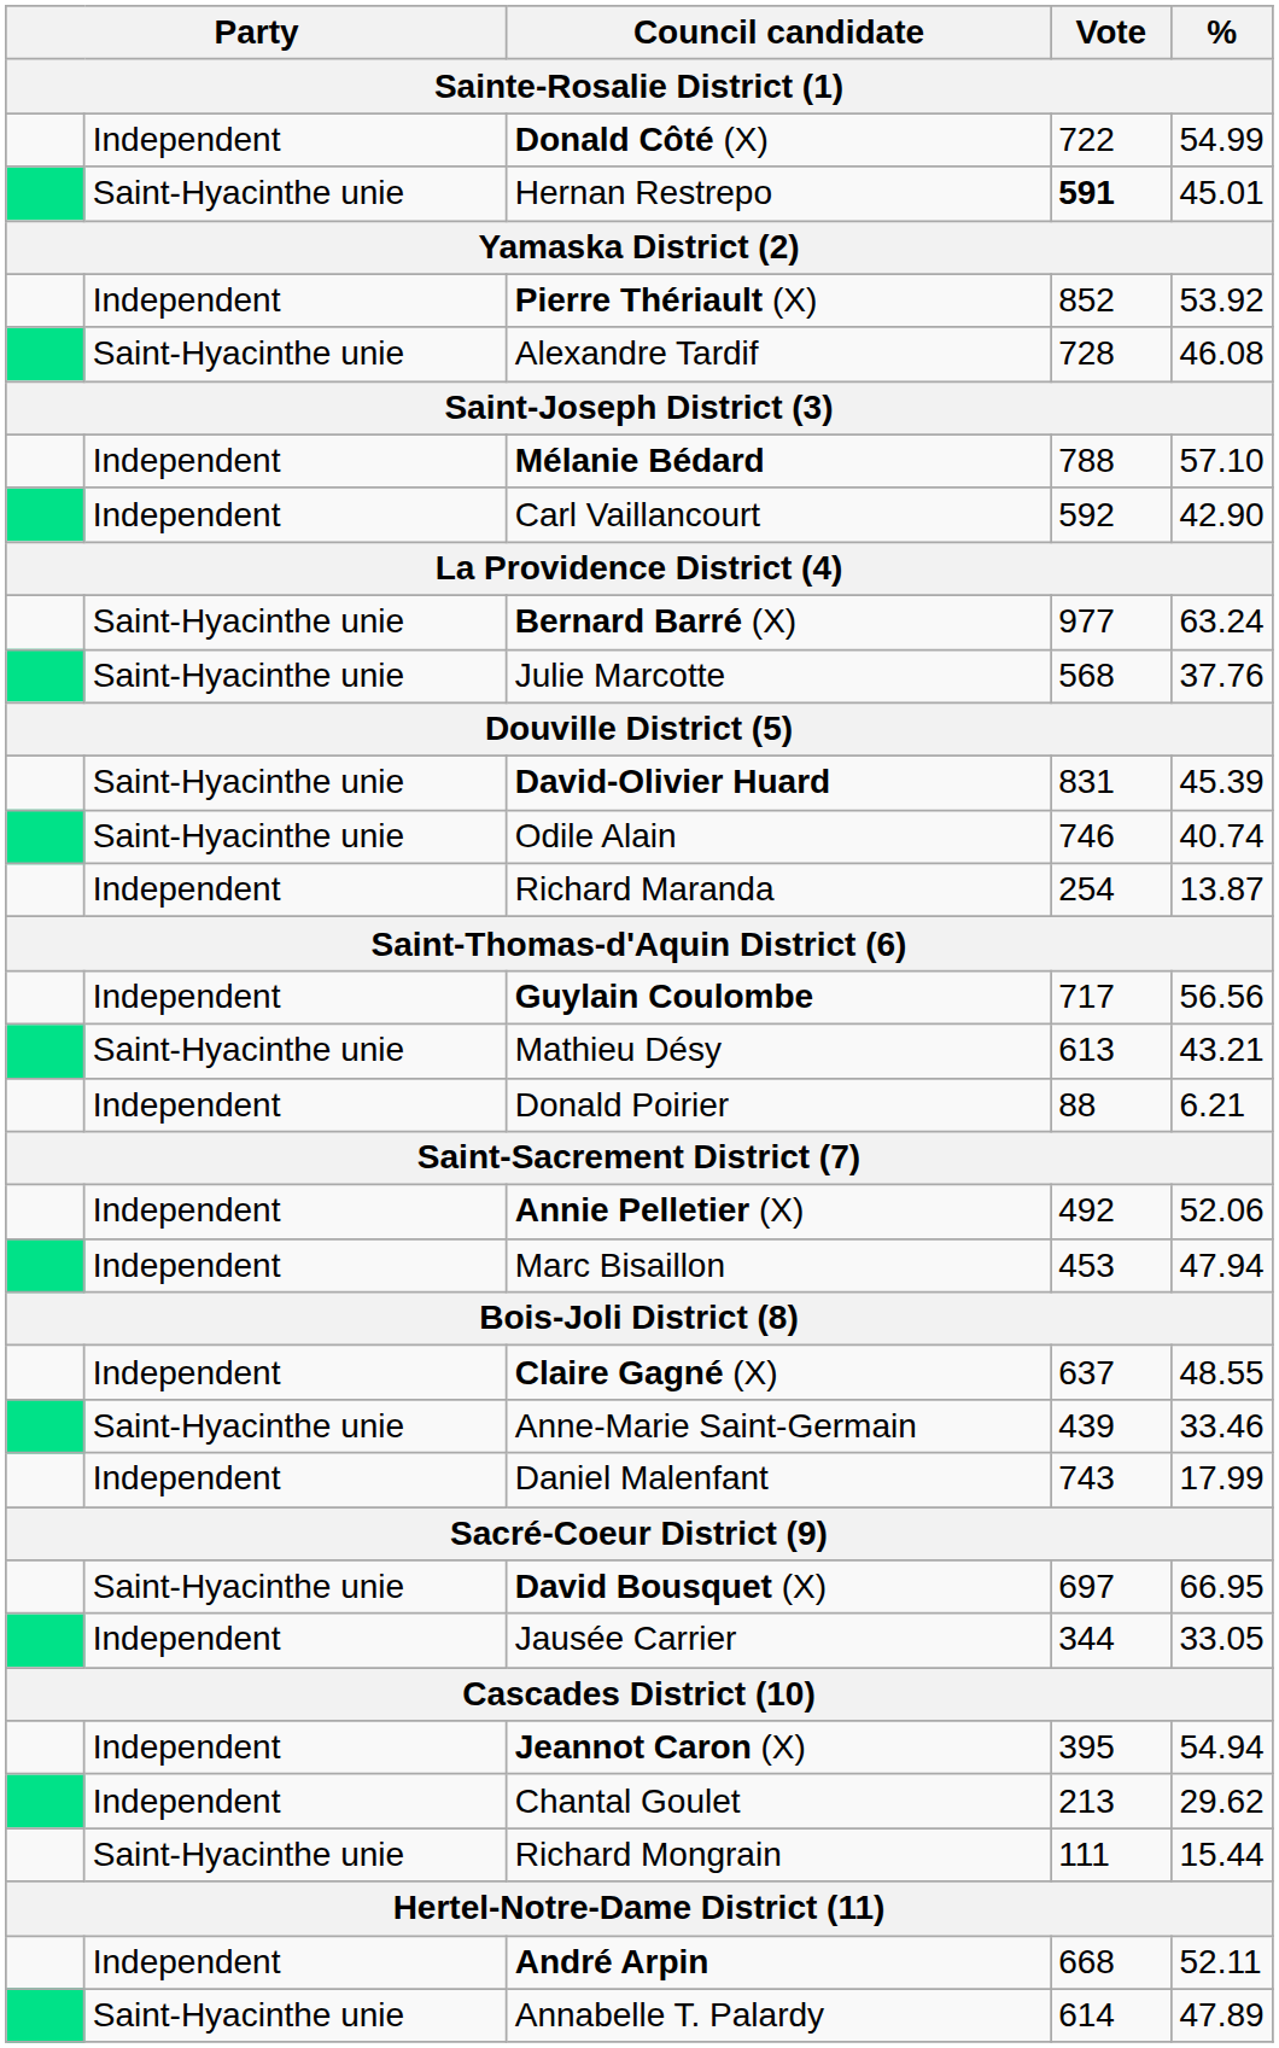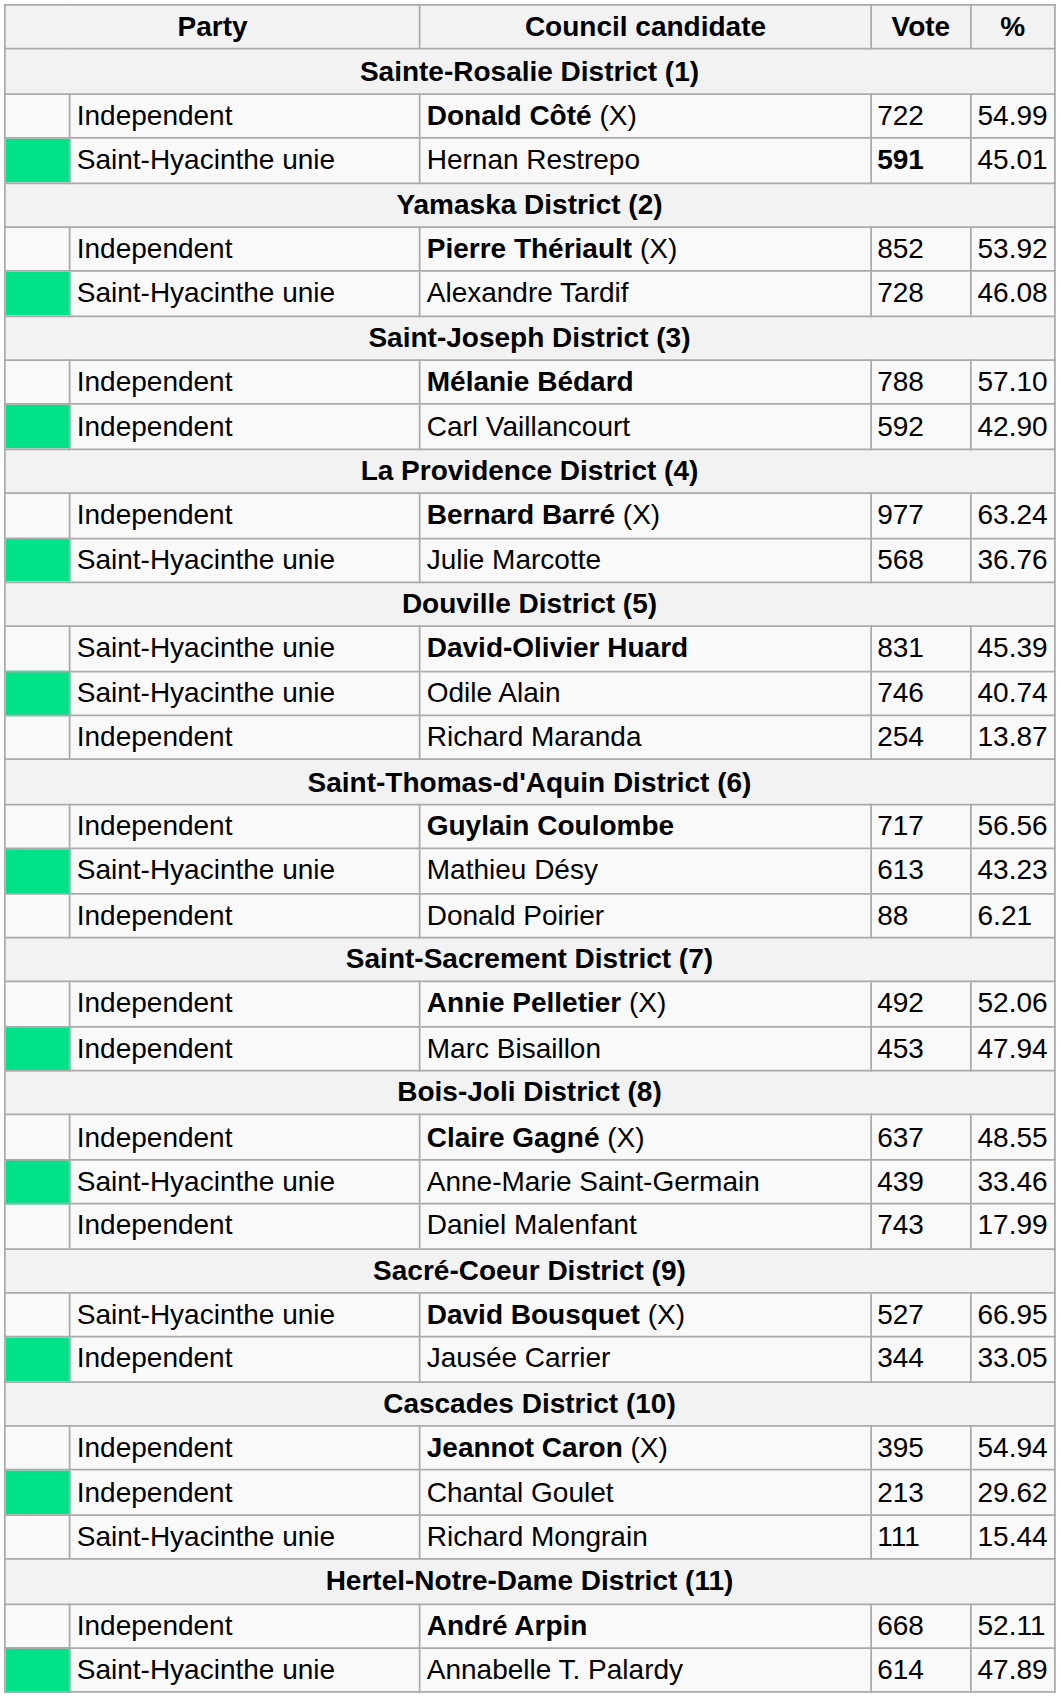Bernard Barré (X) | column 2: Saint-Hyacinthe unie -> Independent
Julie Marcotte | %: 37.76 -> 36.76
Mathieu Désy | %: 43.21 -> 43.23
David Bousquet (X) | Vote: 697 -> 527
